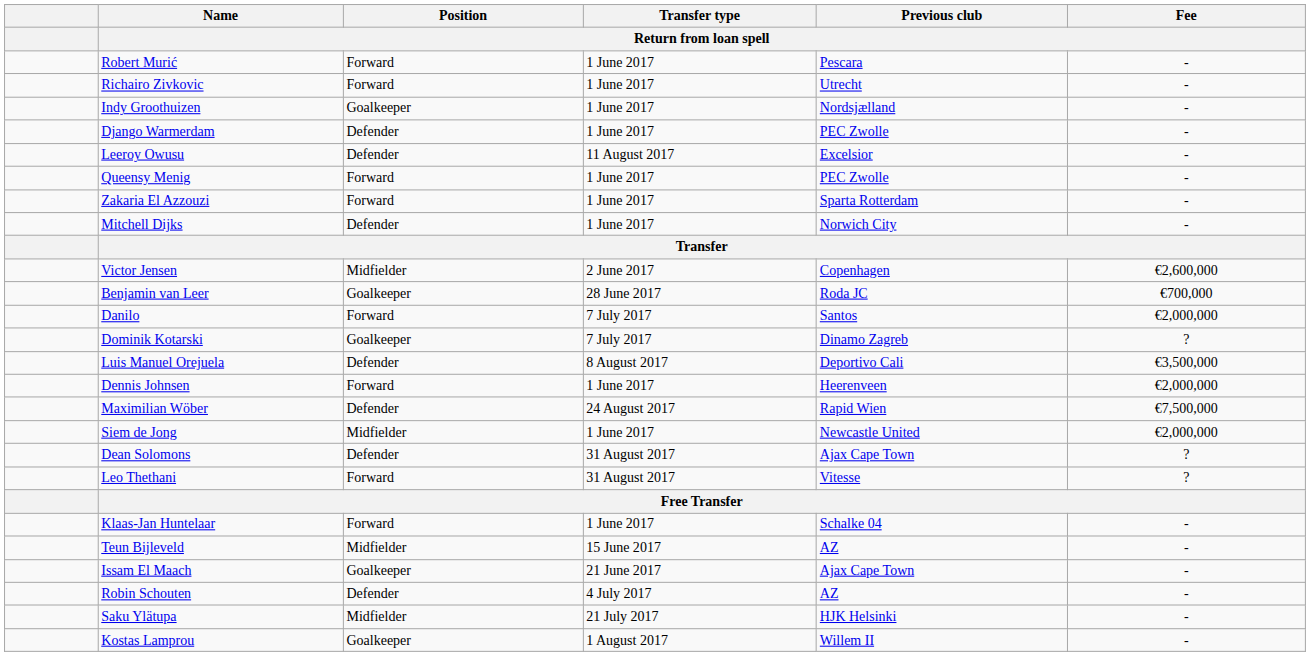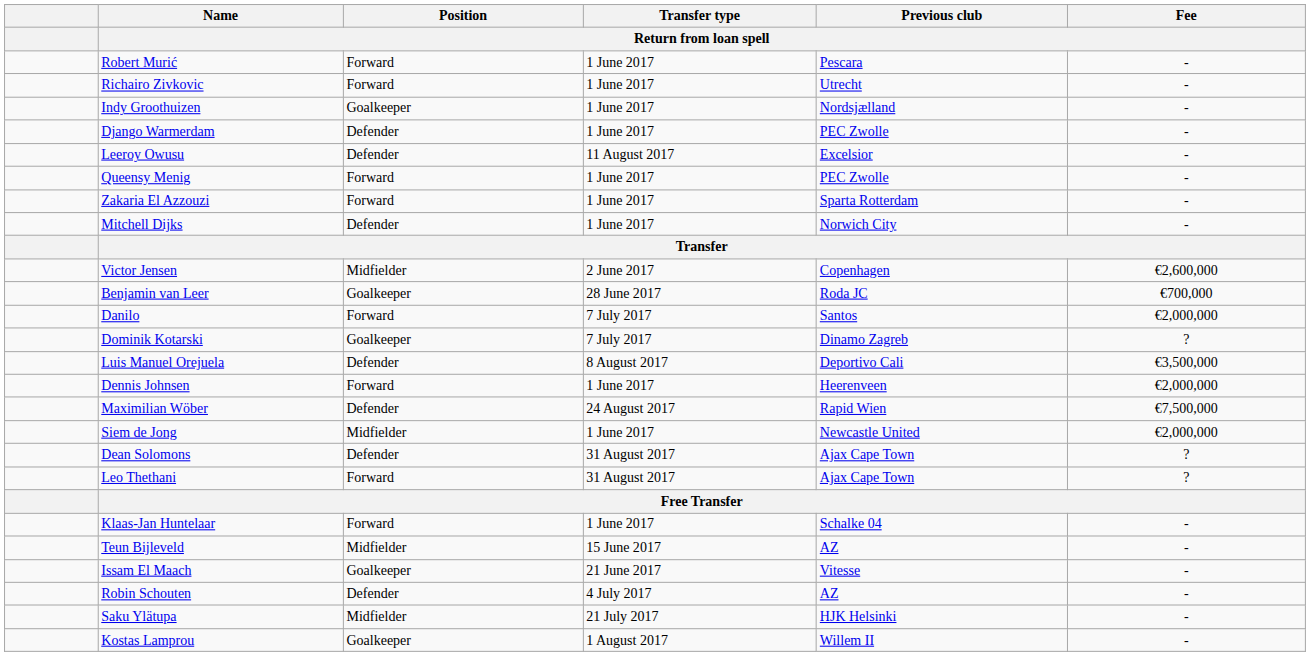Leo Thethani | Previous club / Return from loan spell: Vitesse -> Ajax Cape Town
Issam El Maach | Previous club / Return from loan spell: Ajax Cape Town -> Vitesse
